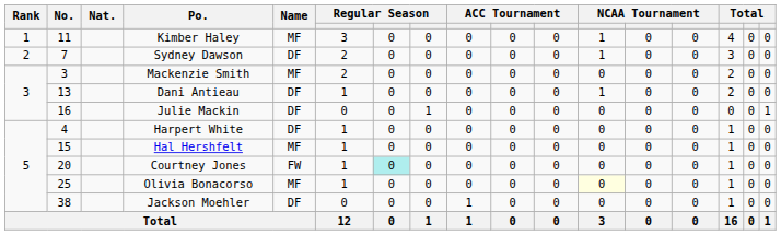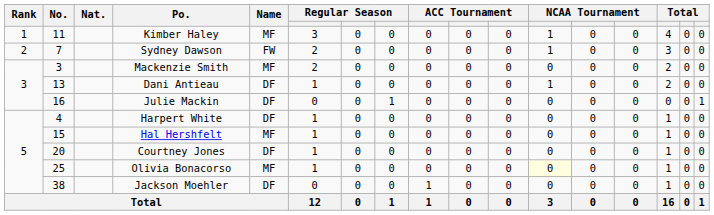Sydney Dawson | Name: DF -> FW
Courtney Jones | Name: FW -> DF
Courtney Jones | column 7: paleturquoise background -> no background
